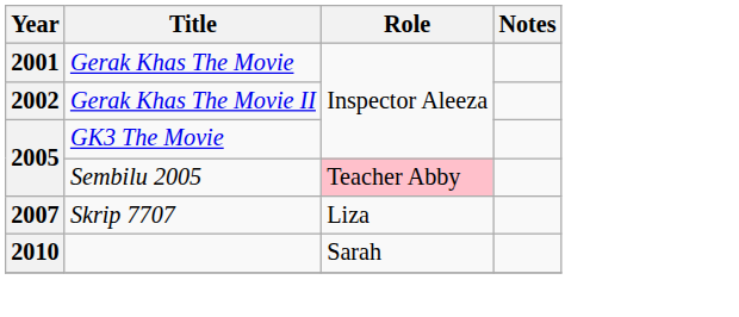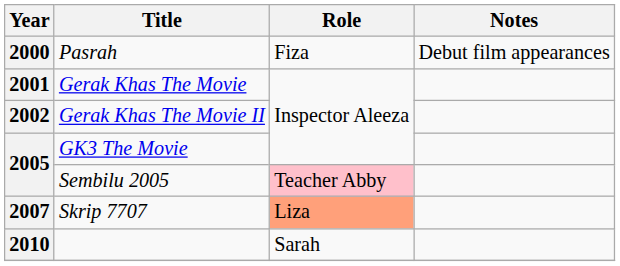+ row: 2000 | Pasrah | Fiza | Debut film appearances
Skrip 7707 | Role: no background -> lightsalmon background
